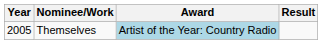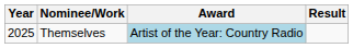Themselves | Year: 2005 -> 2025
